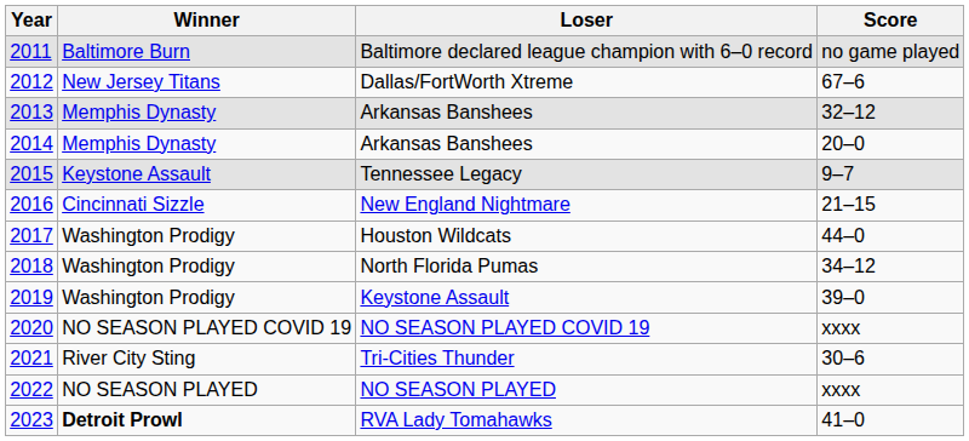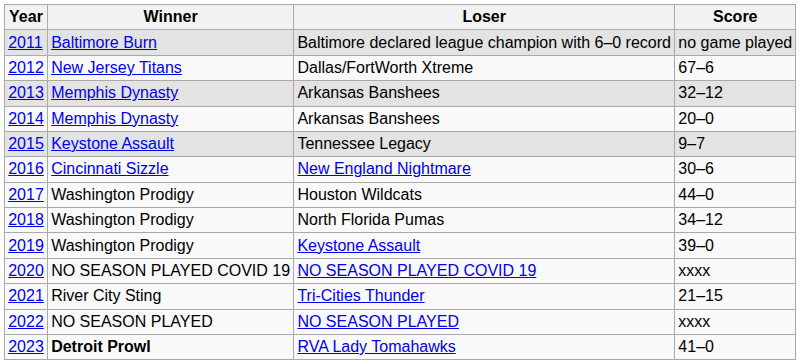New England Nightmare | Score: 21–15 -> 30–6
Tri-Cities Thunder | Score: 30–6 -> 21–15
